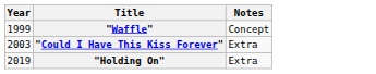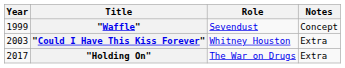+ column: Role | Sevendust | Whitney Houston | The War on Drugs
"Holding On" | Year: 2019 -> 2017
